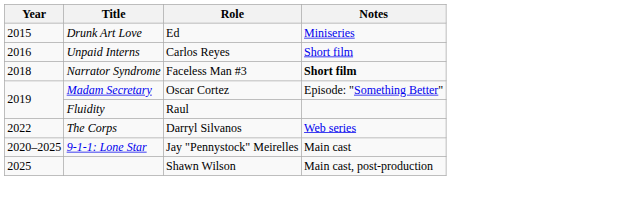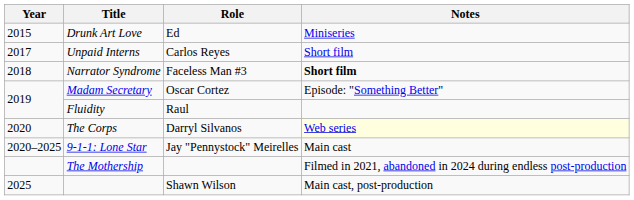Unpaid Interns | Year: 2016 -> 2017
The Corps | Year: 2022 -> 2020
The Corps | Notes: no background -> lightyellow background
+ row: The Mothership | Filmed in 2021, abandoned in 2024 during endless post-production
